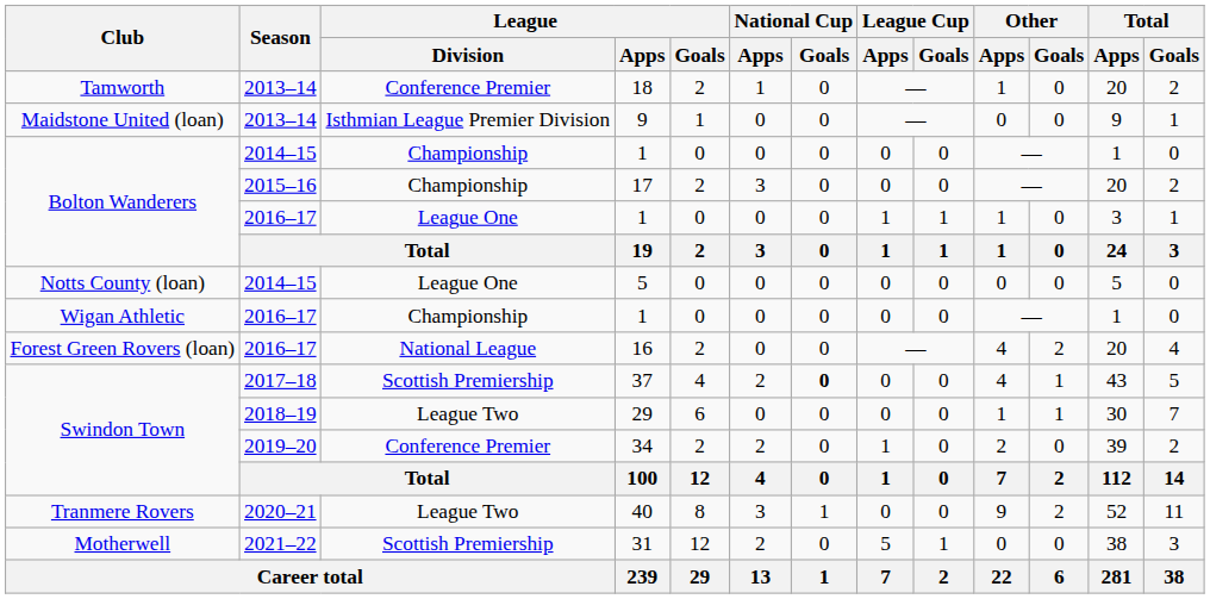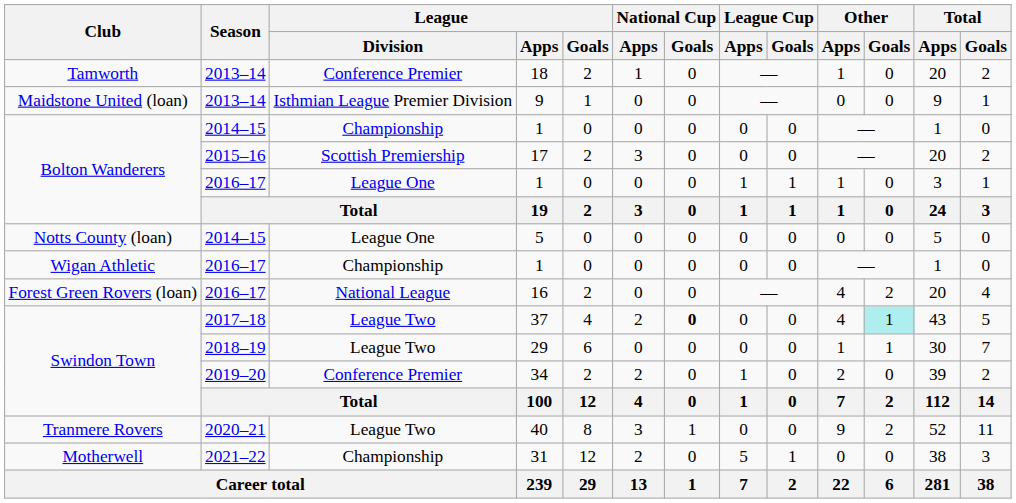17 | League / Division: Championship -> Scottish Premiership
37 | League / Division: Scottish Premiership -> League Two
37 | Other / Goals: no background -> paleturquoise background
31 | League / Division: Scottish Premiership -> Championship
